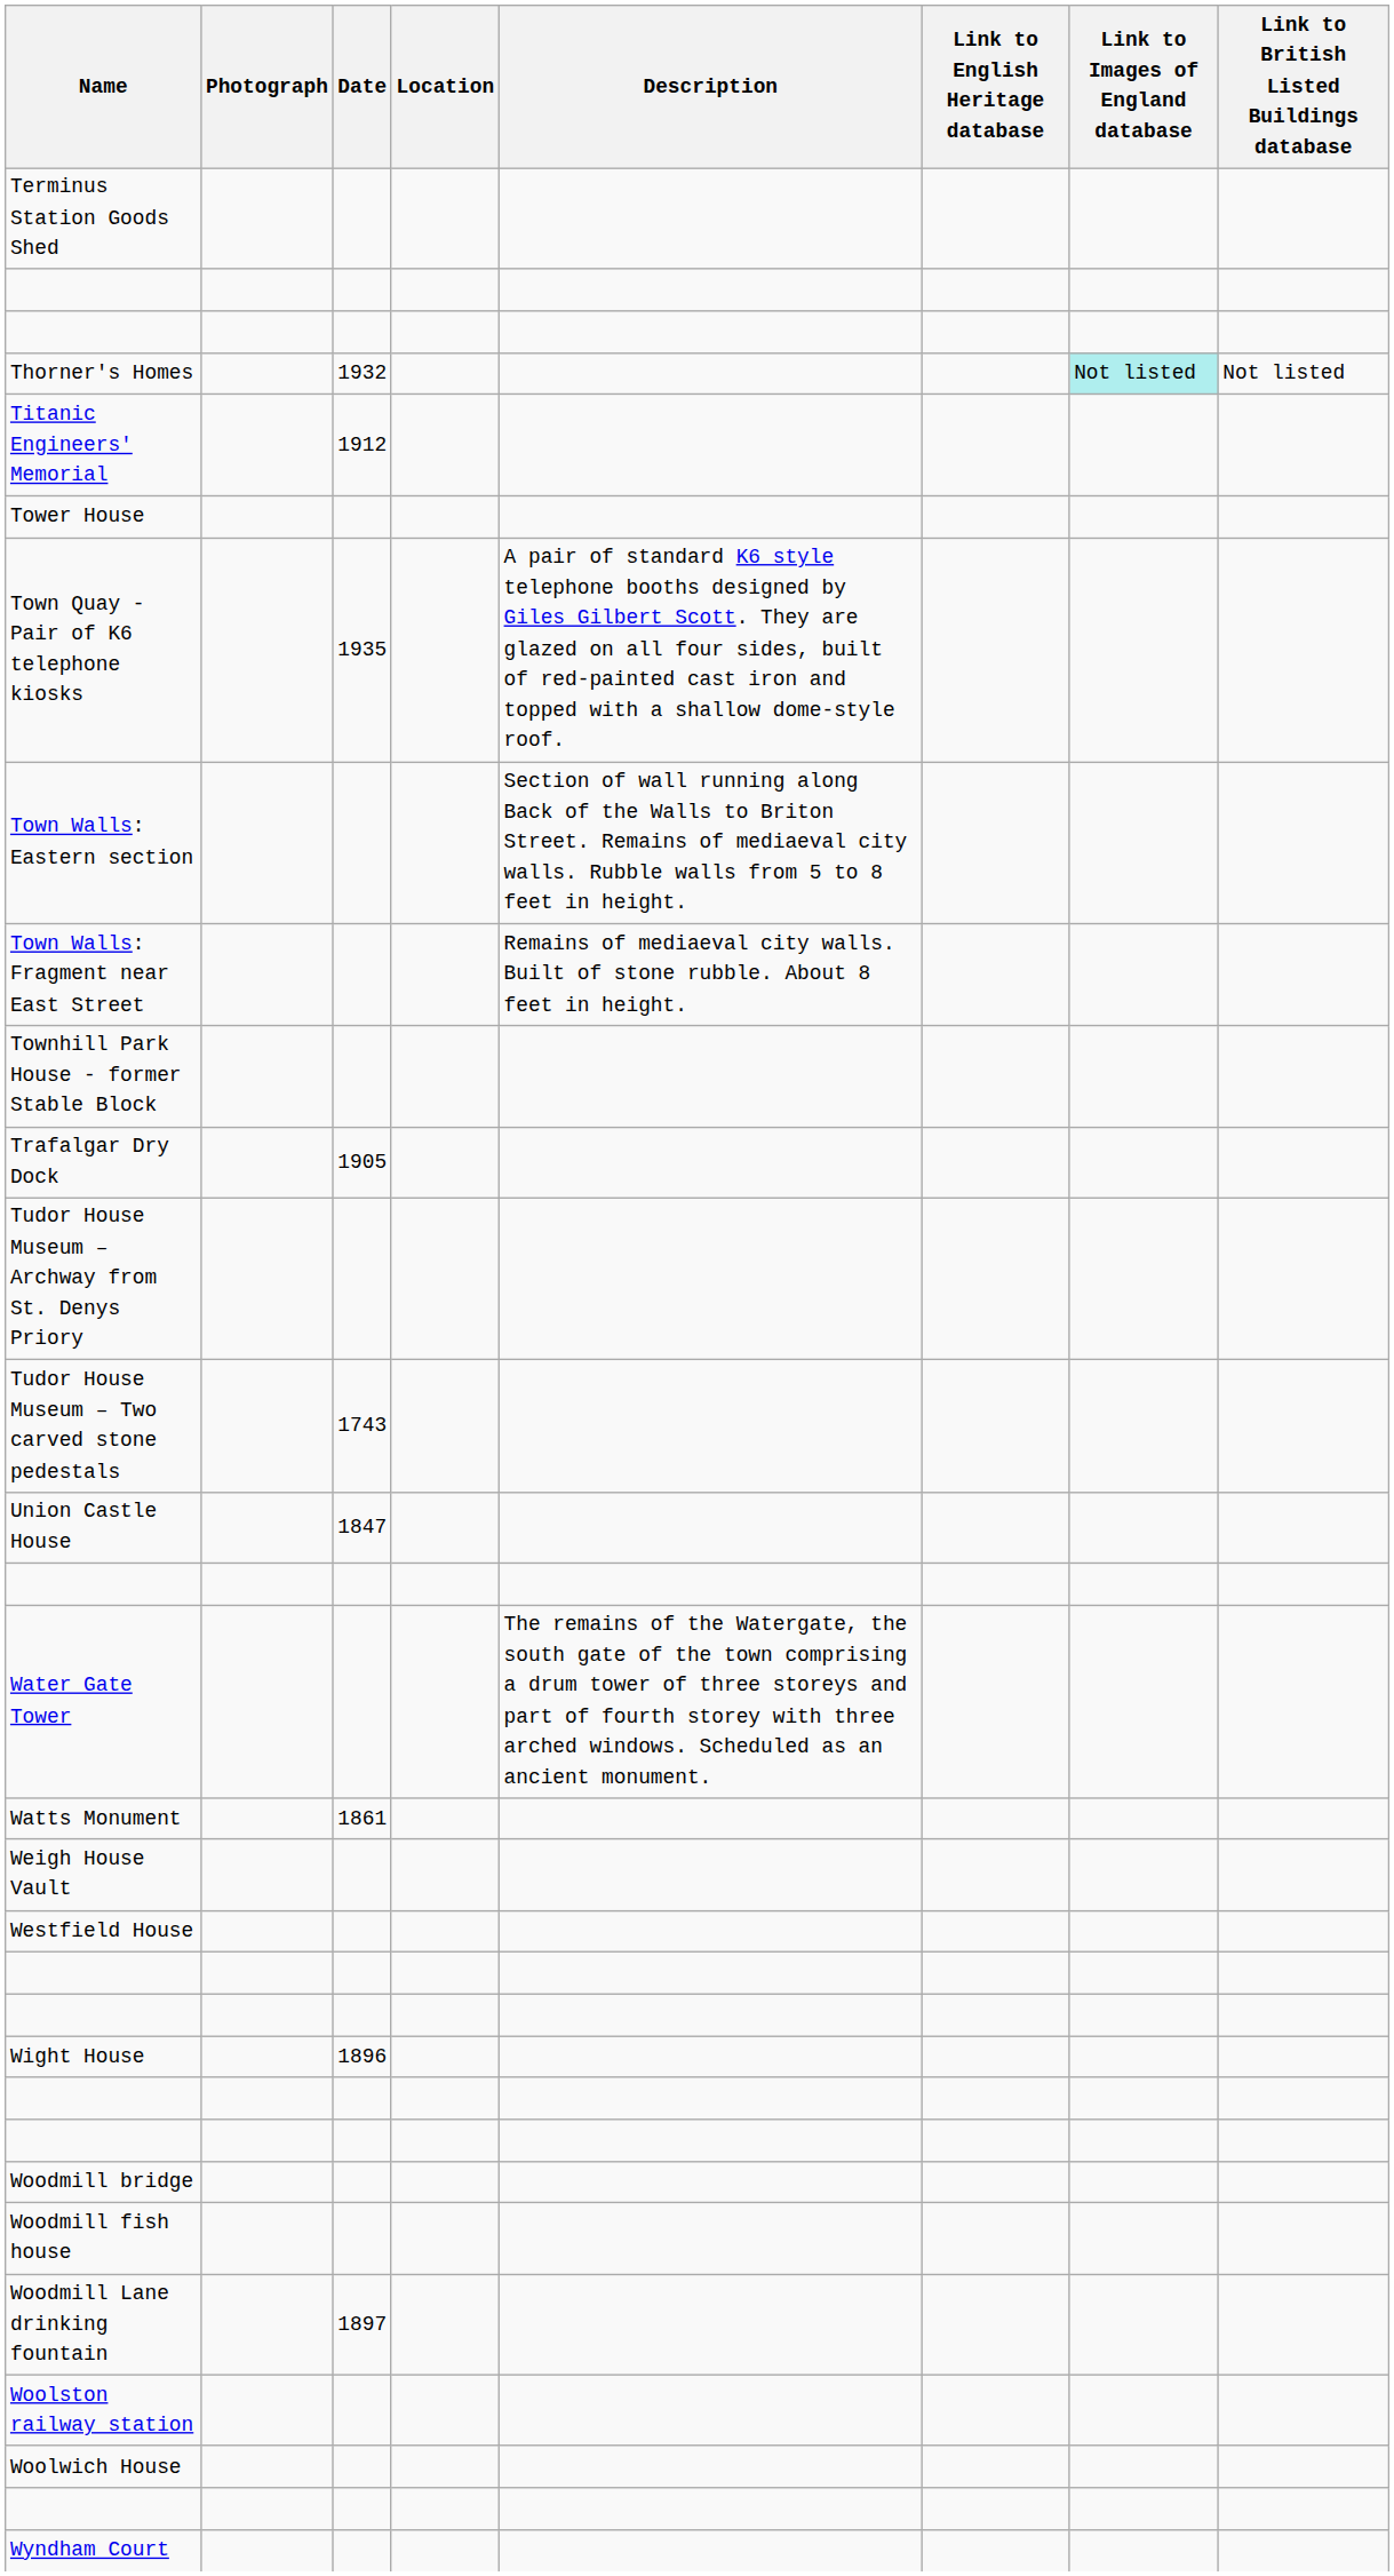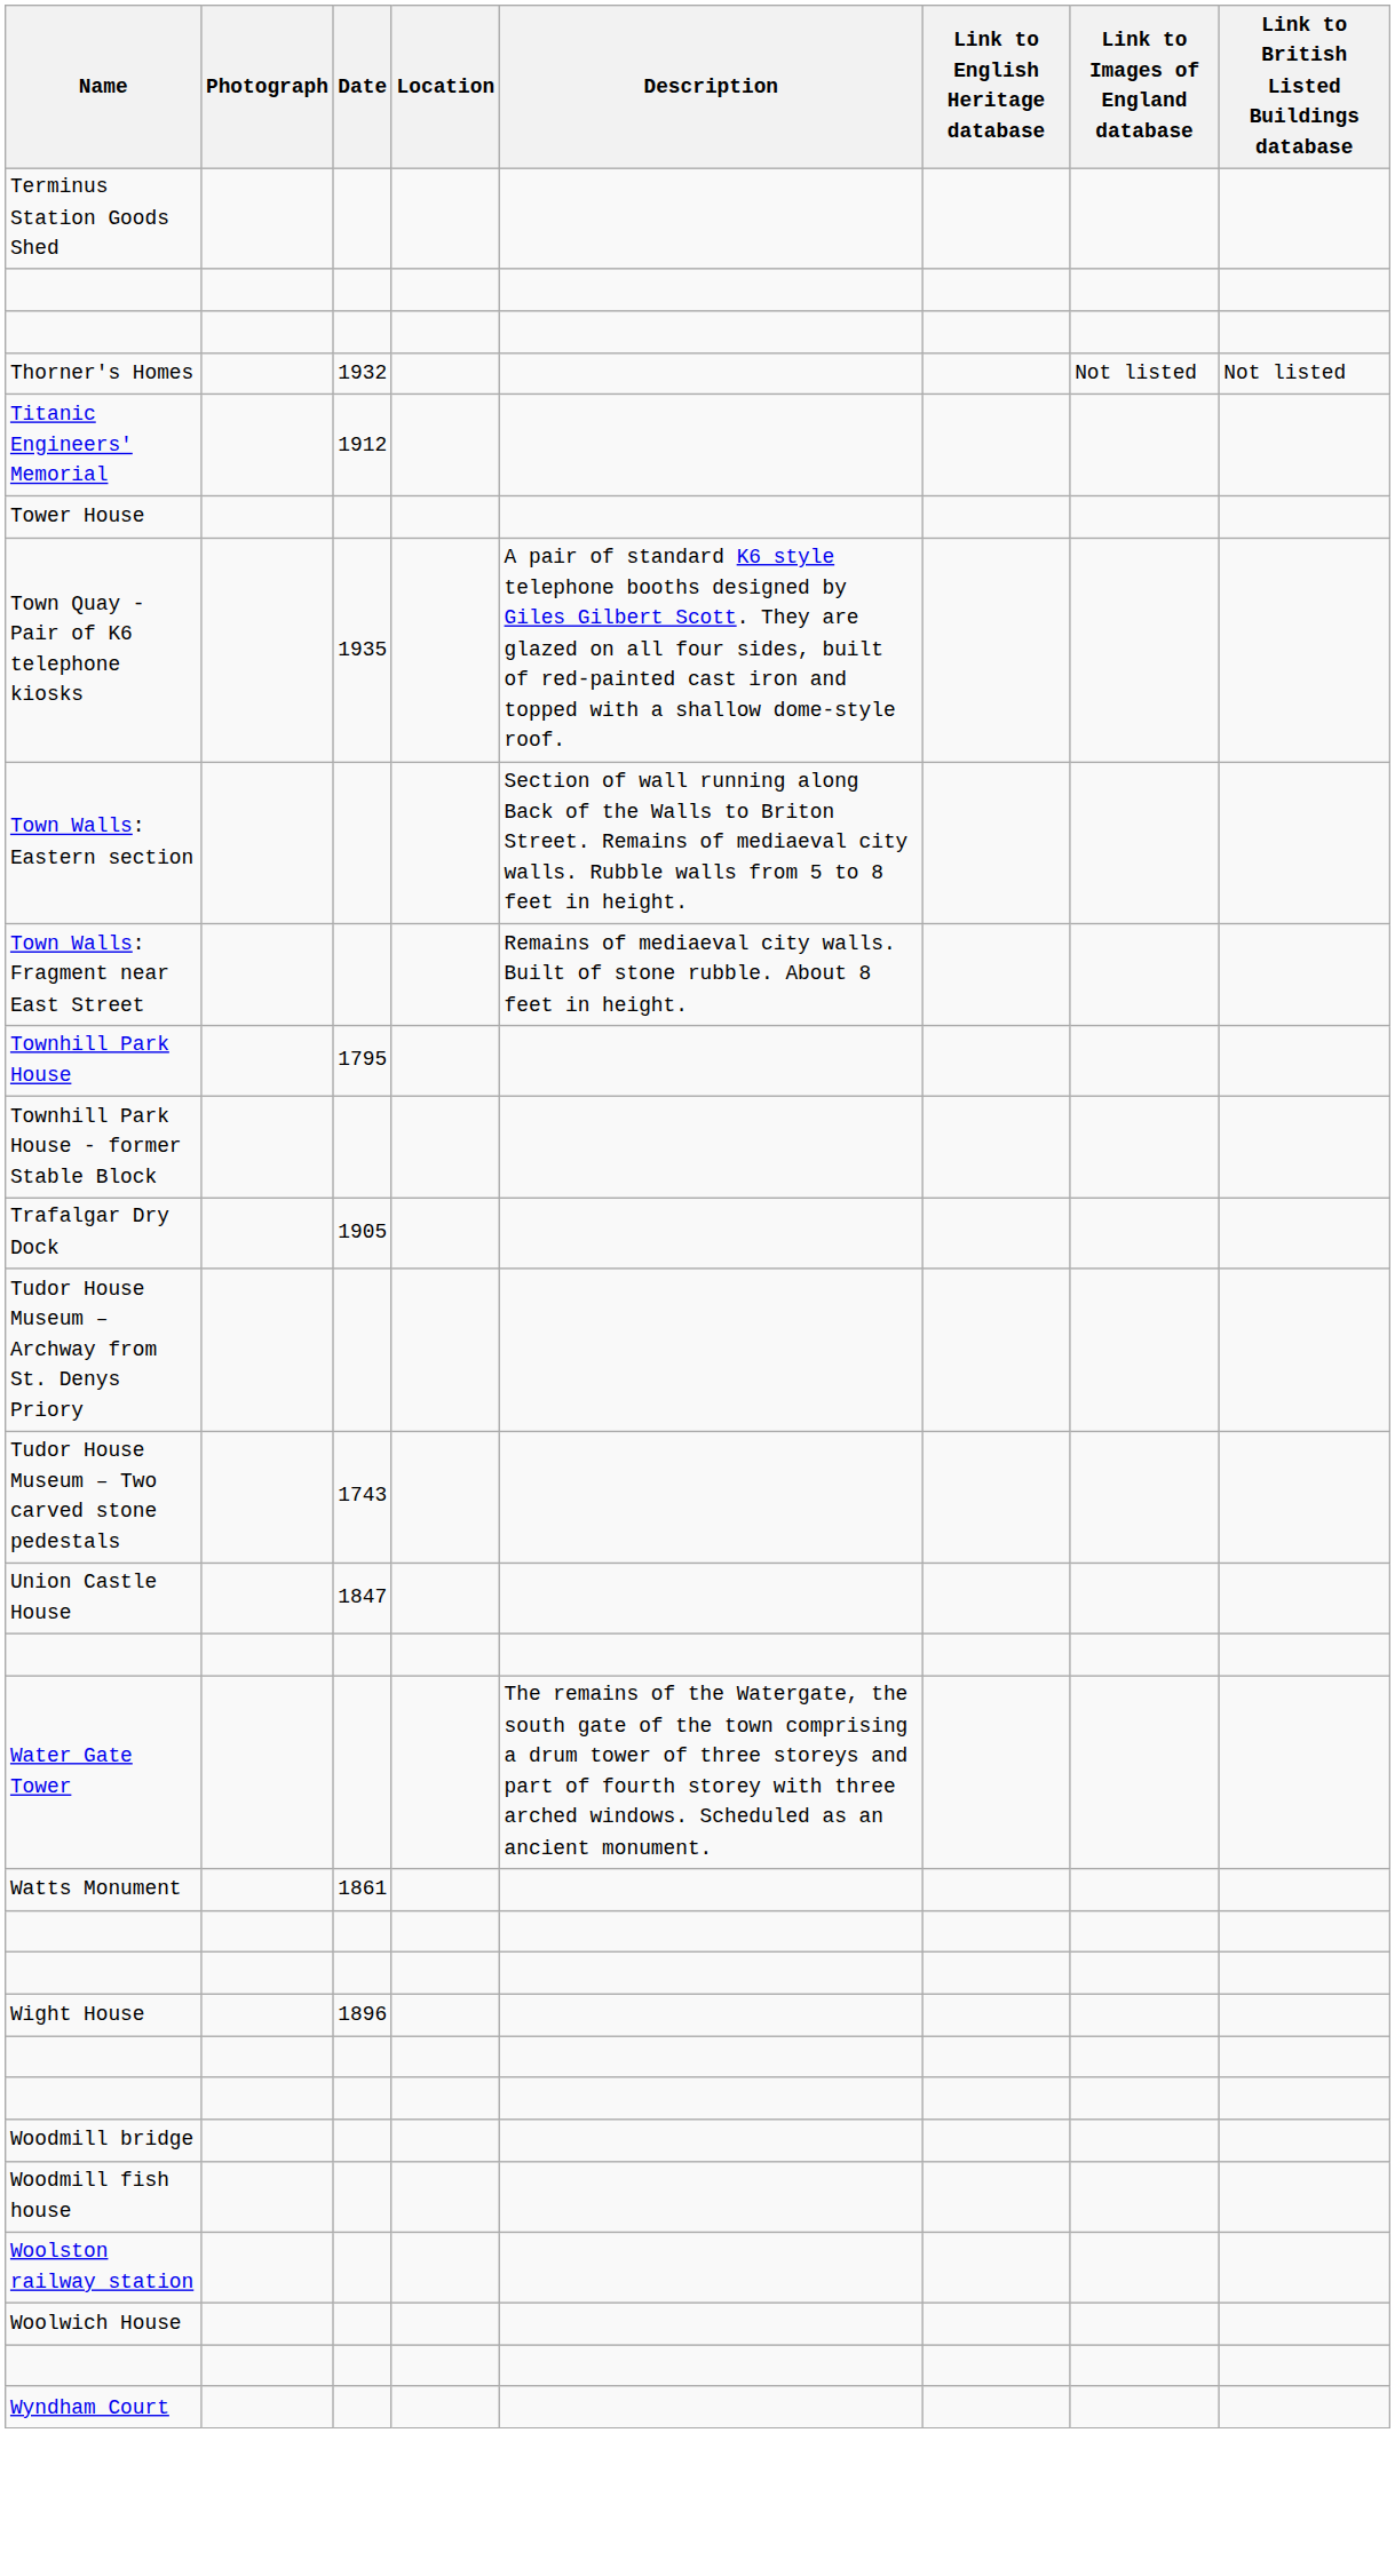Thorner's Homes | Link to Images of England database: paleturquoise background -> no background
+ row: Townhill Park House | 1795
- row: Weigh House Vault
- row: Westfield House
- row: Woodmill Lane drinking fountain | 1897
